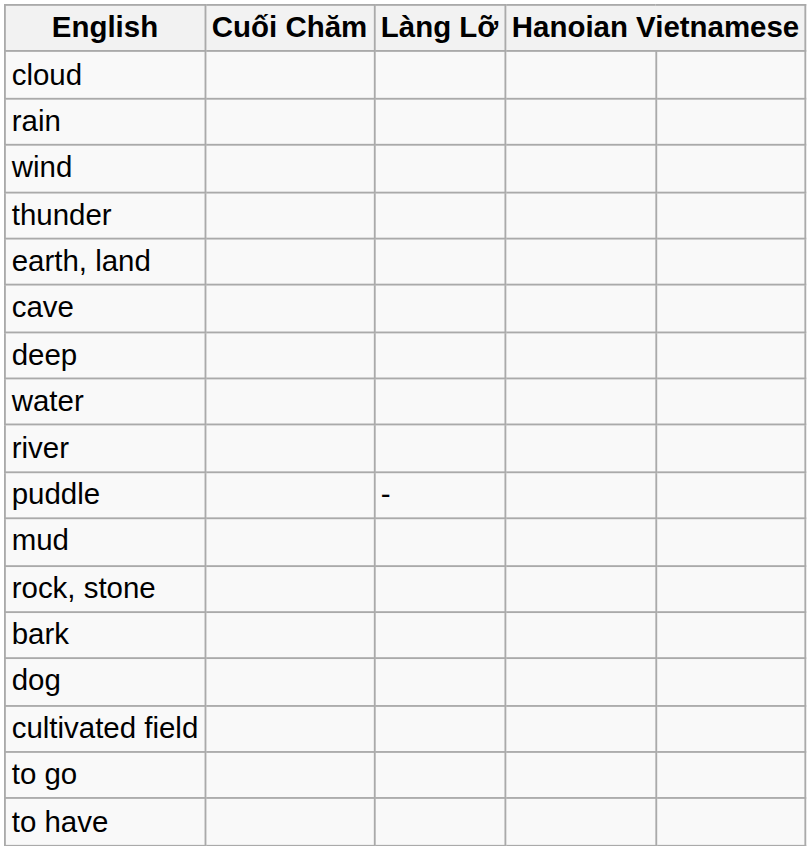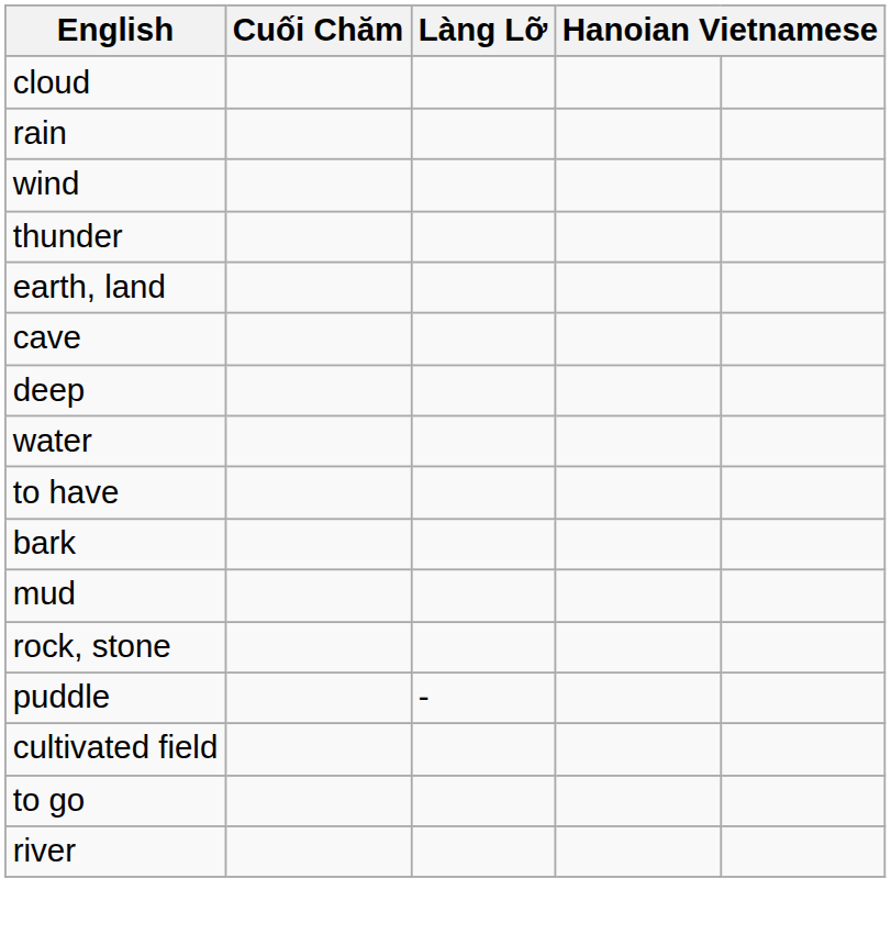rows swapped: river <-> to have
rows swapped: puddle <-> bark
- row: dog
